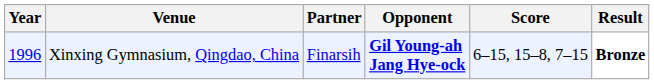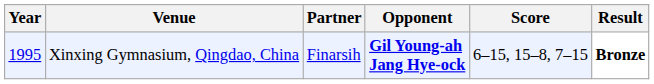Xinxing Gymnasium, Qingdao, China | Year: 1996 -> 1995
